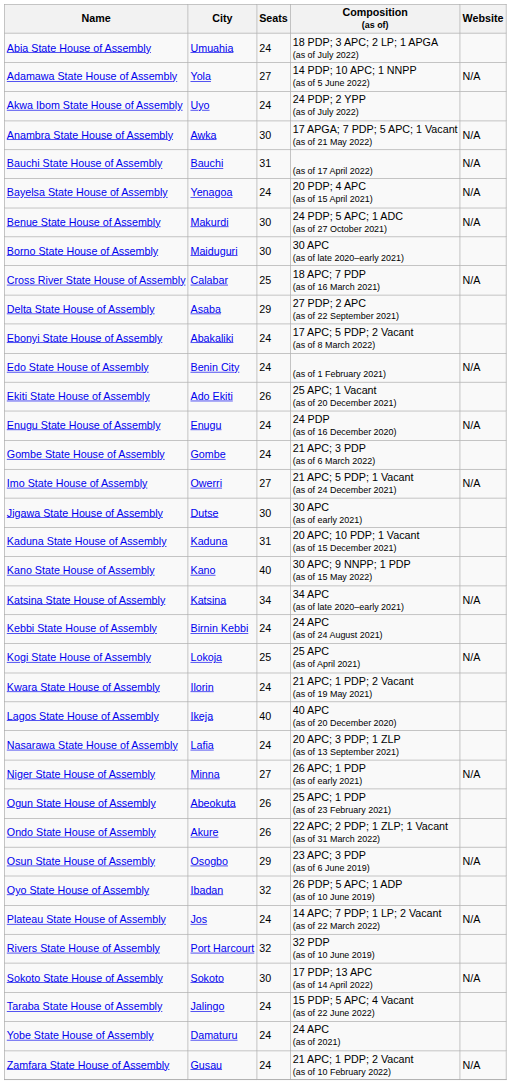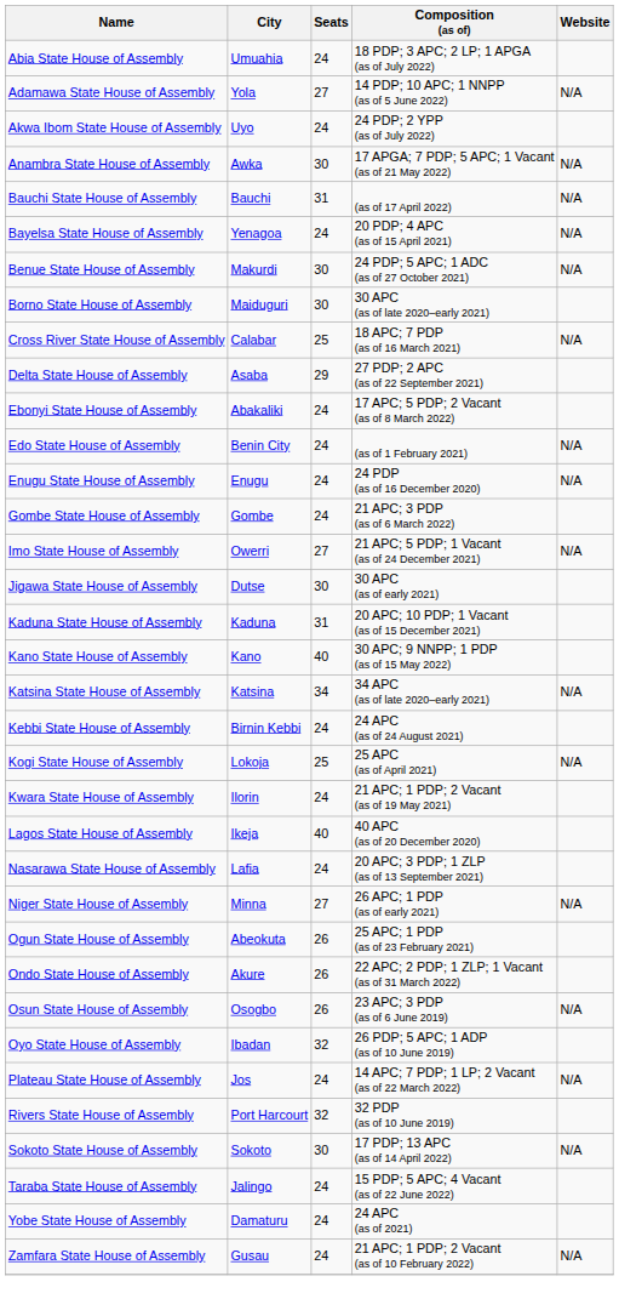- row: Ekiti State House of Assembly | Ado Ekiti | 26 | 25 APC; 1 Vacant (as of 20 December 2021)
Osun State House of Assembly | Seats: 29 -> 26
